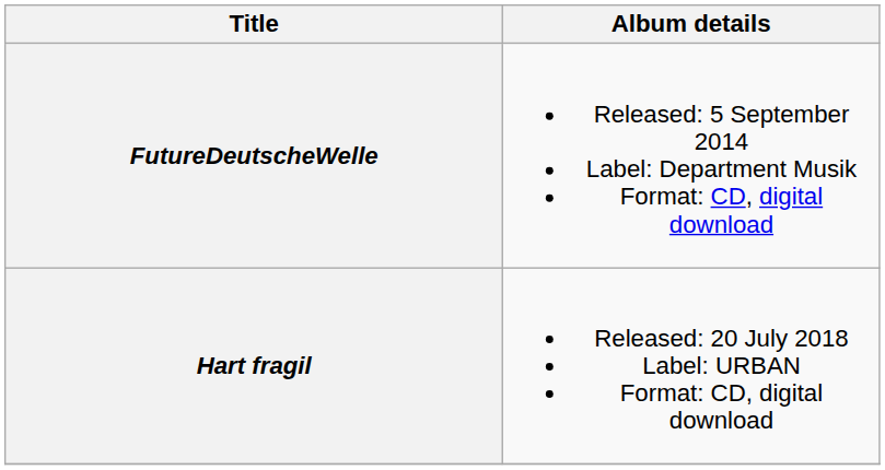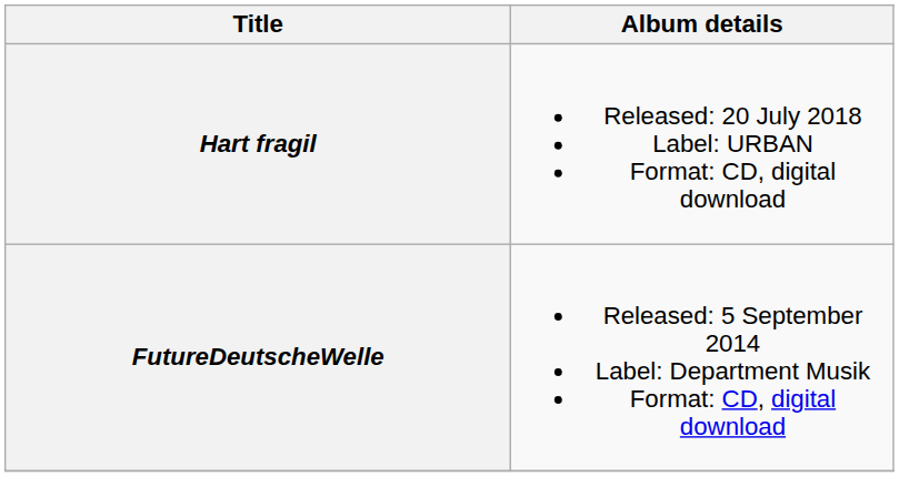rows swapped: FutureDeutscheWelle <-> Hart fragil
